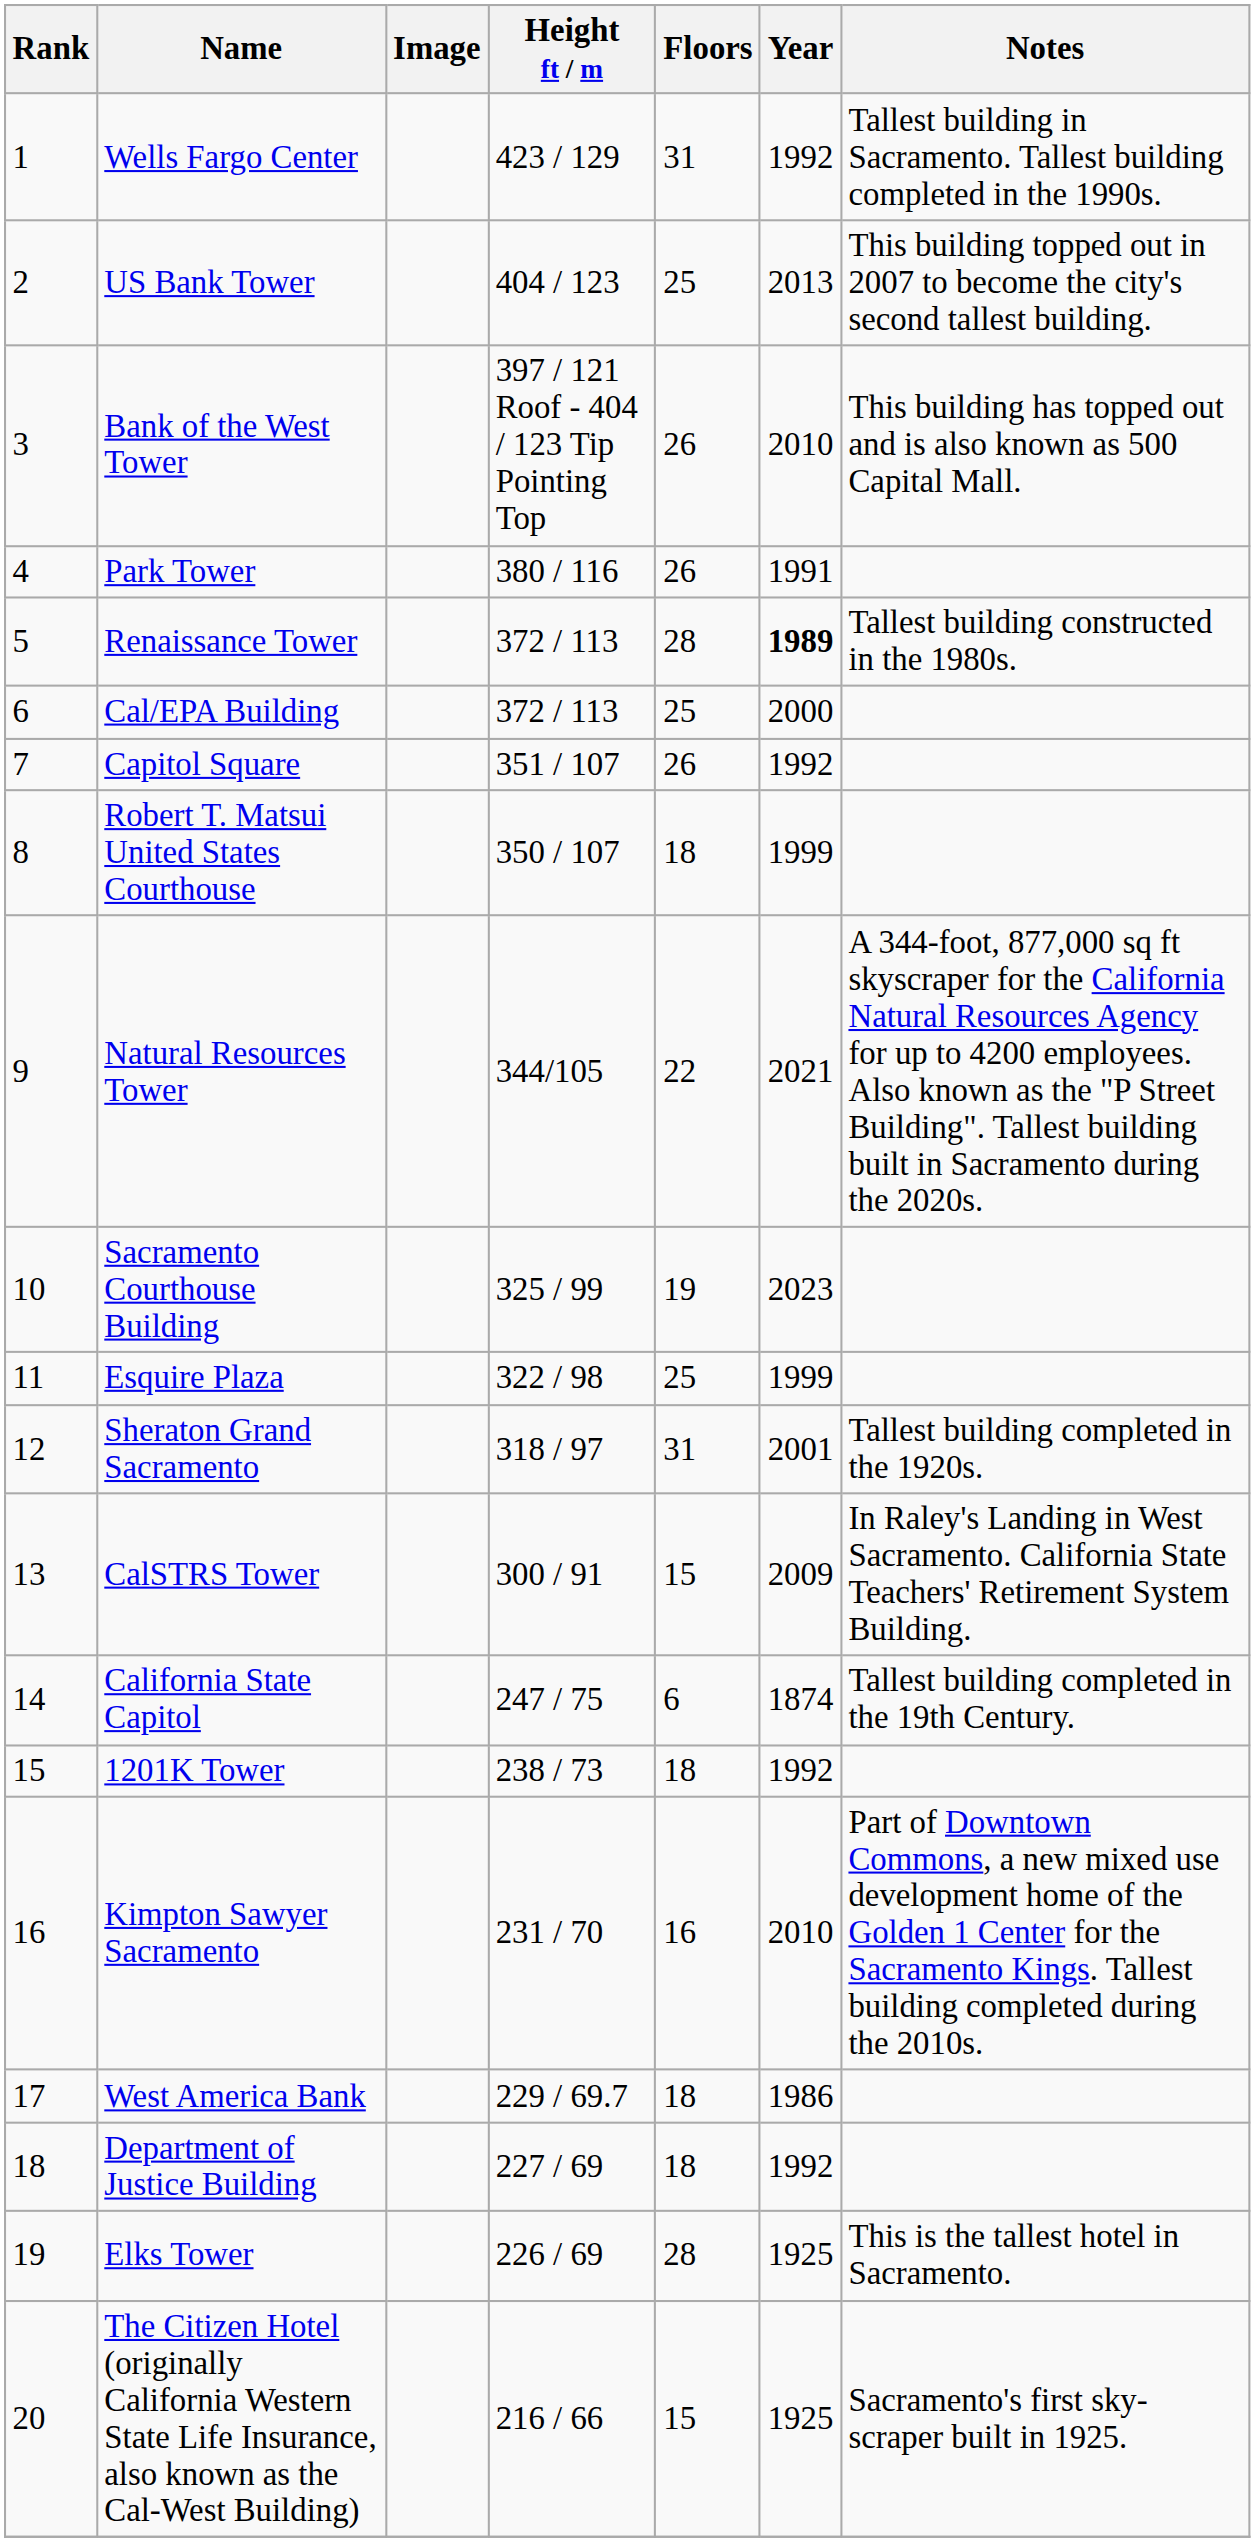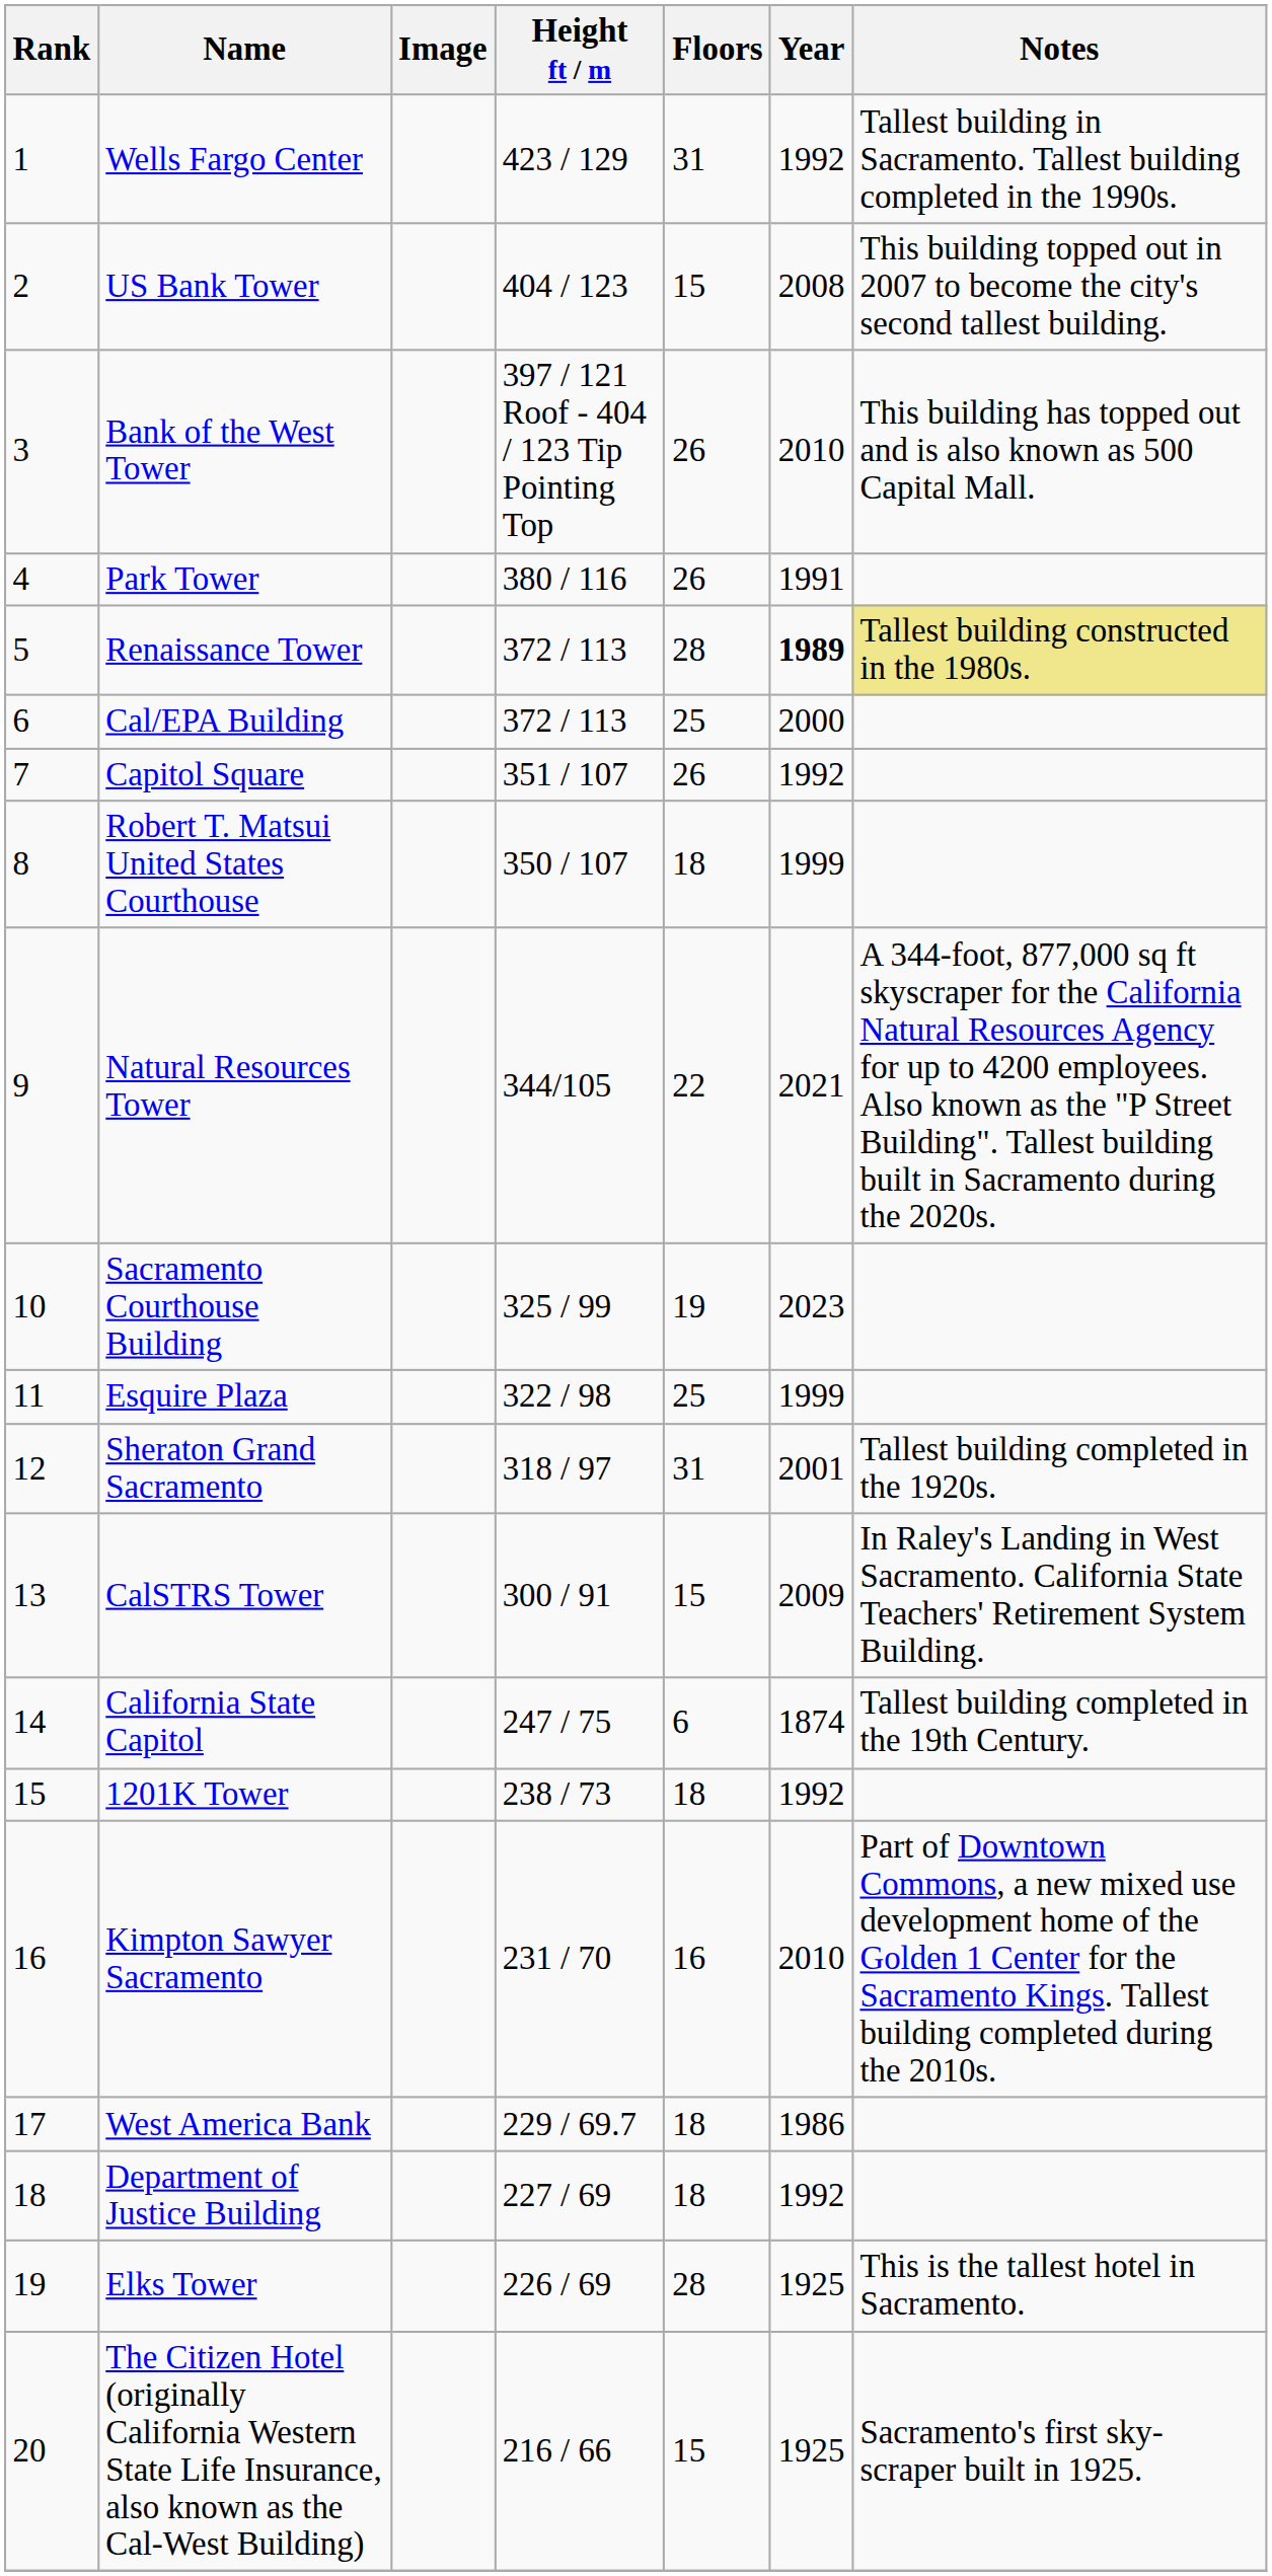US Bank Tower | Floors: 25 -> 15
US Bank Tower | Year: 2013 -> 2008
Renaissance Tower | Notes: no background -> khaki background
